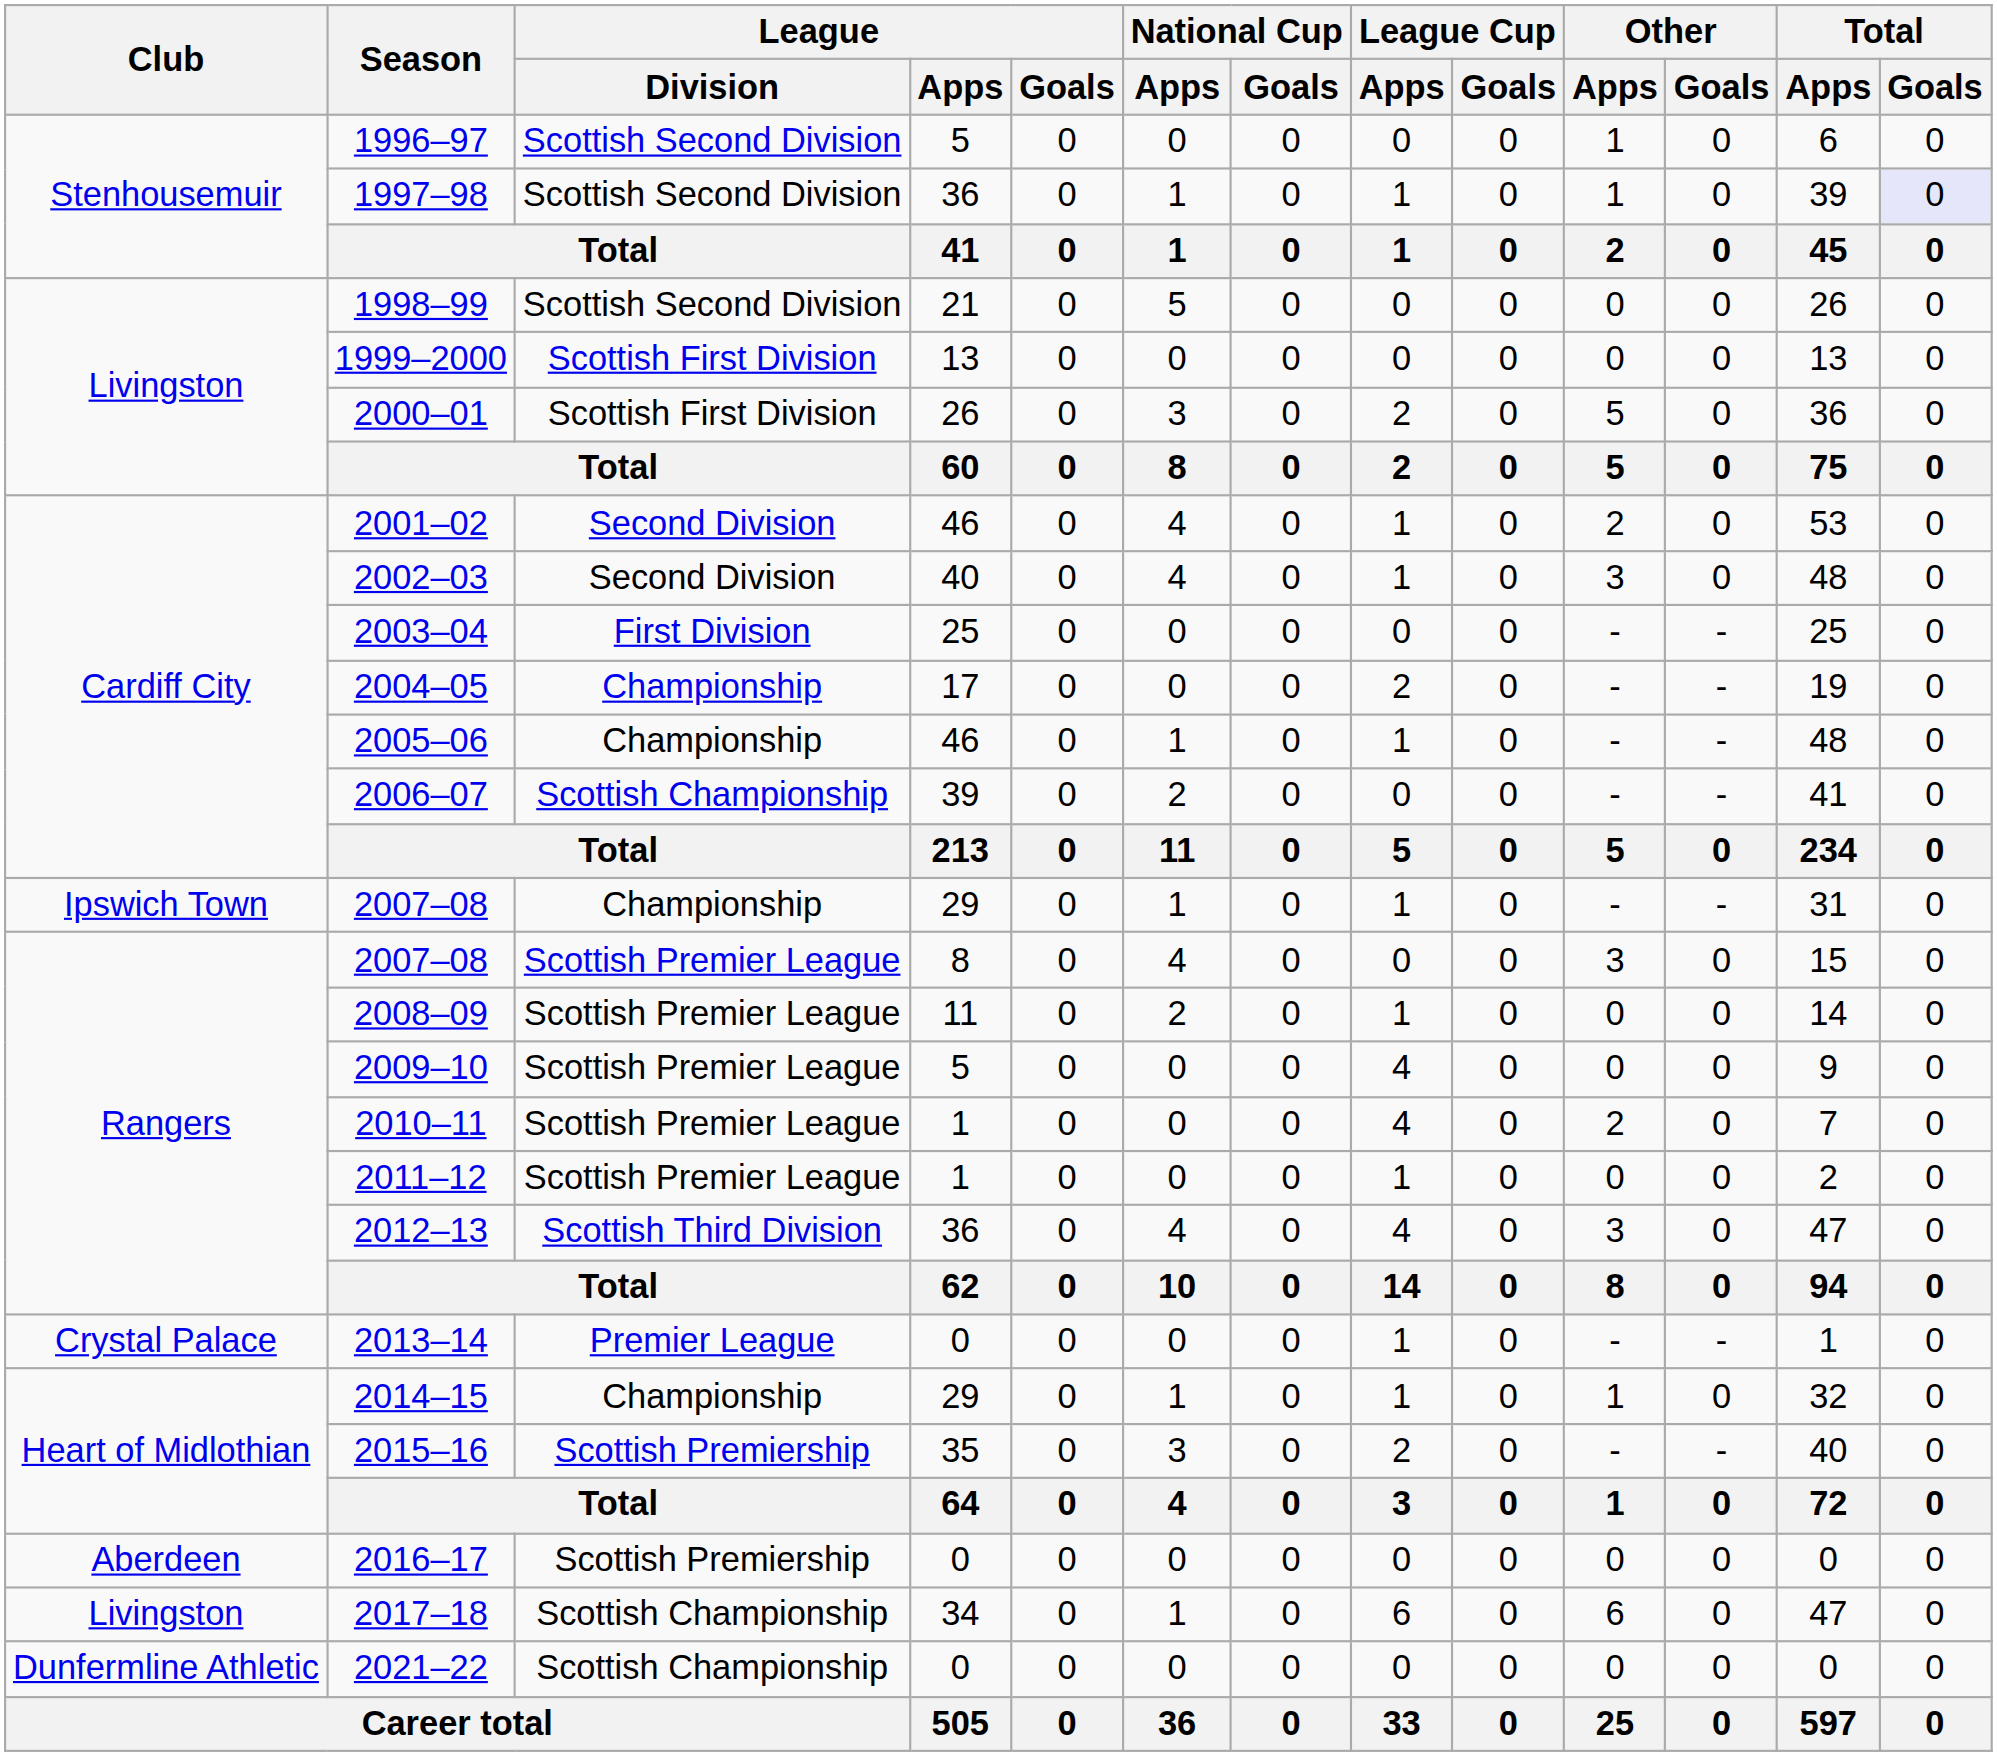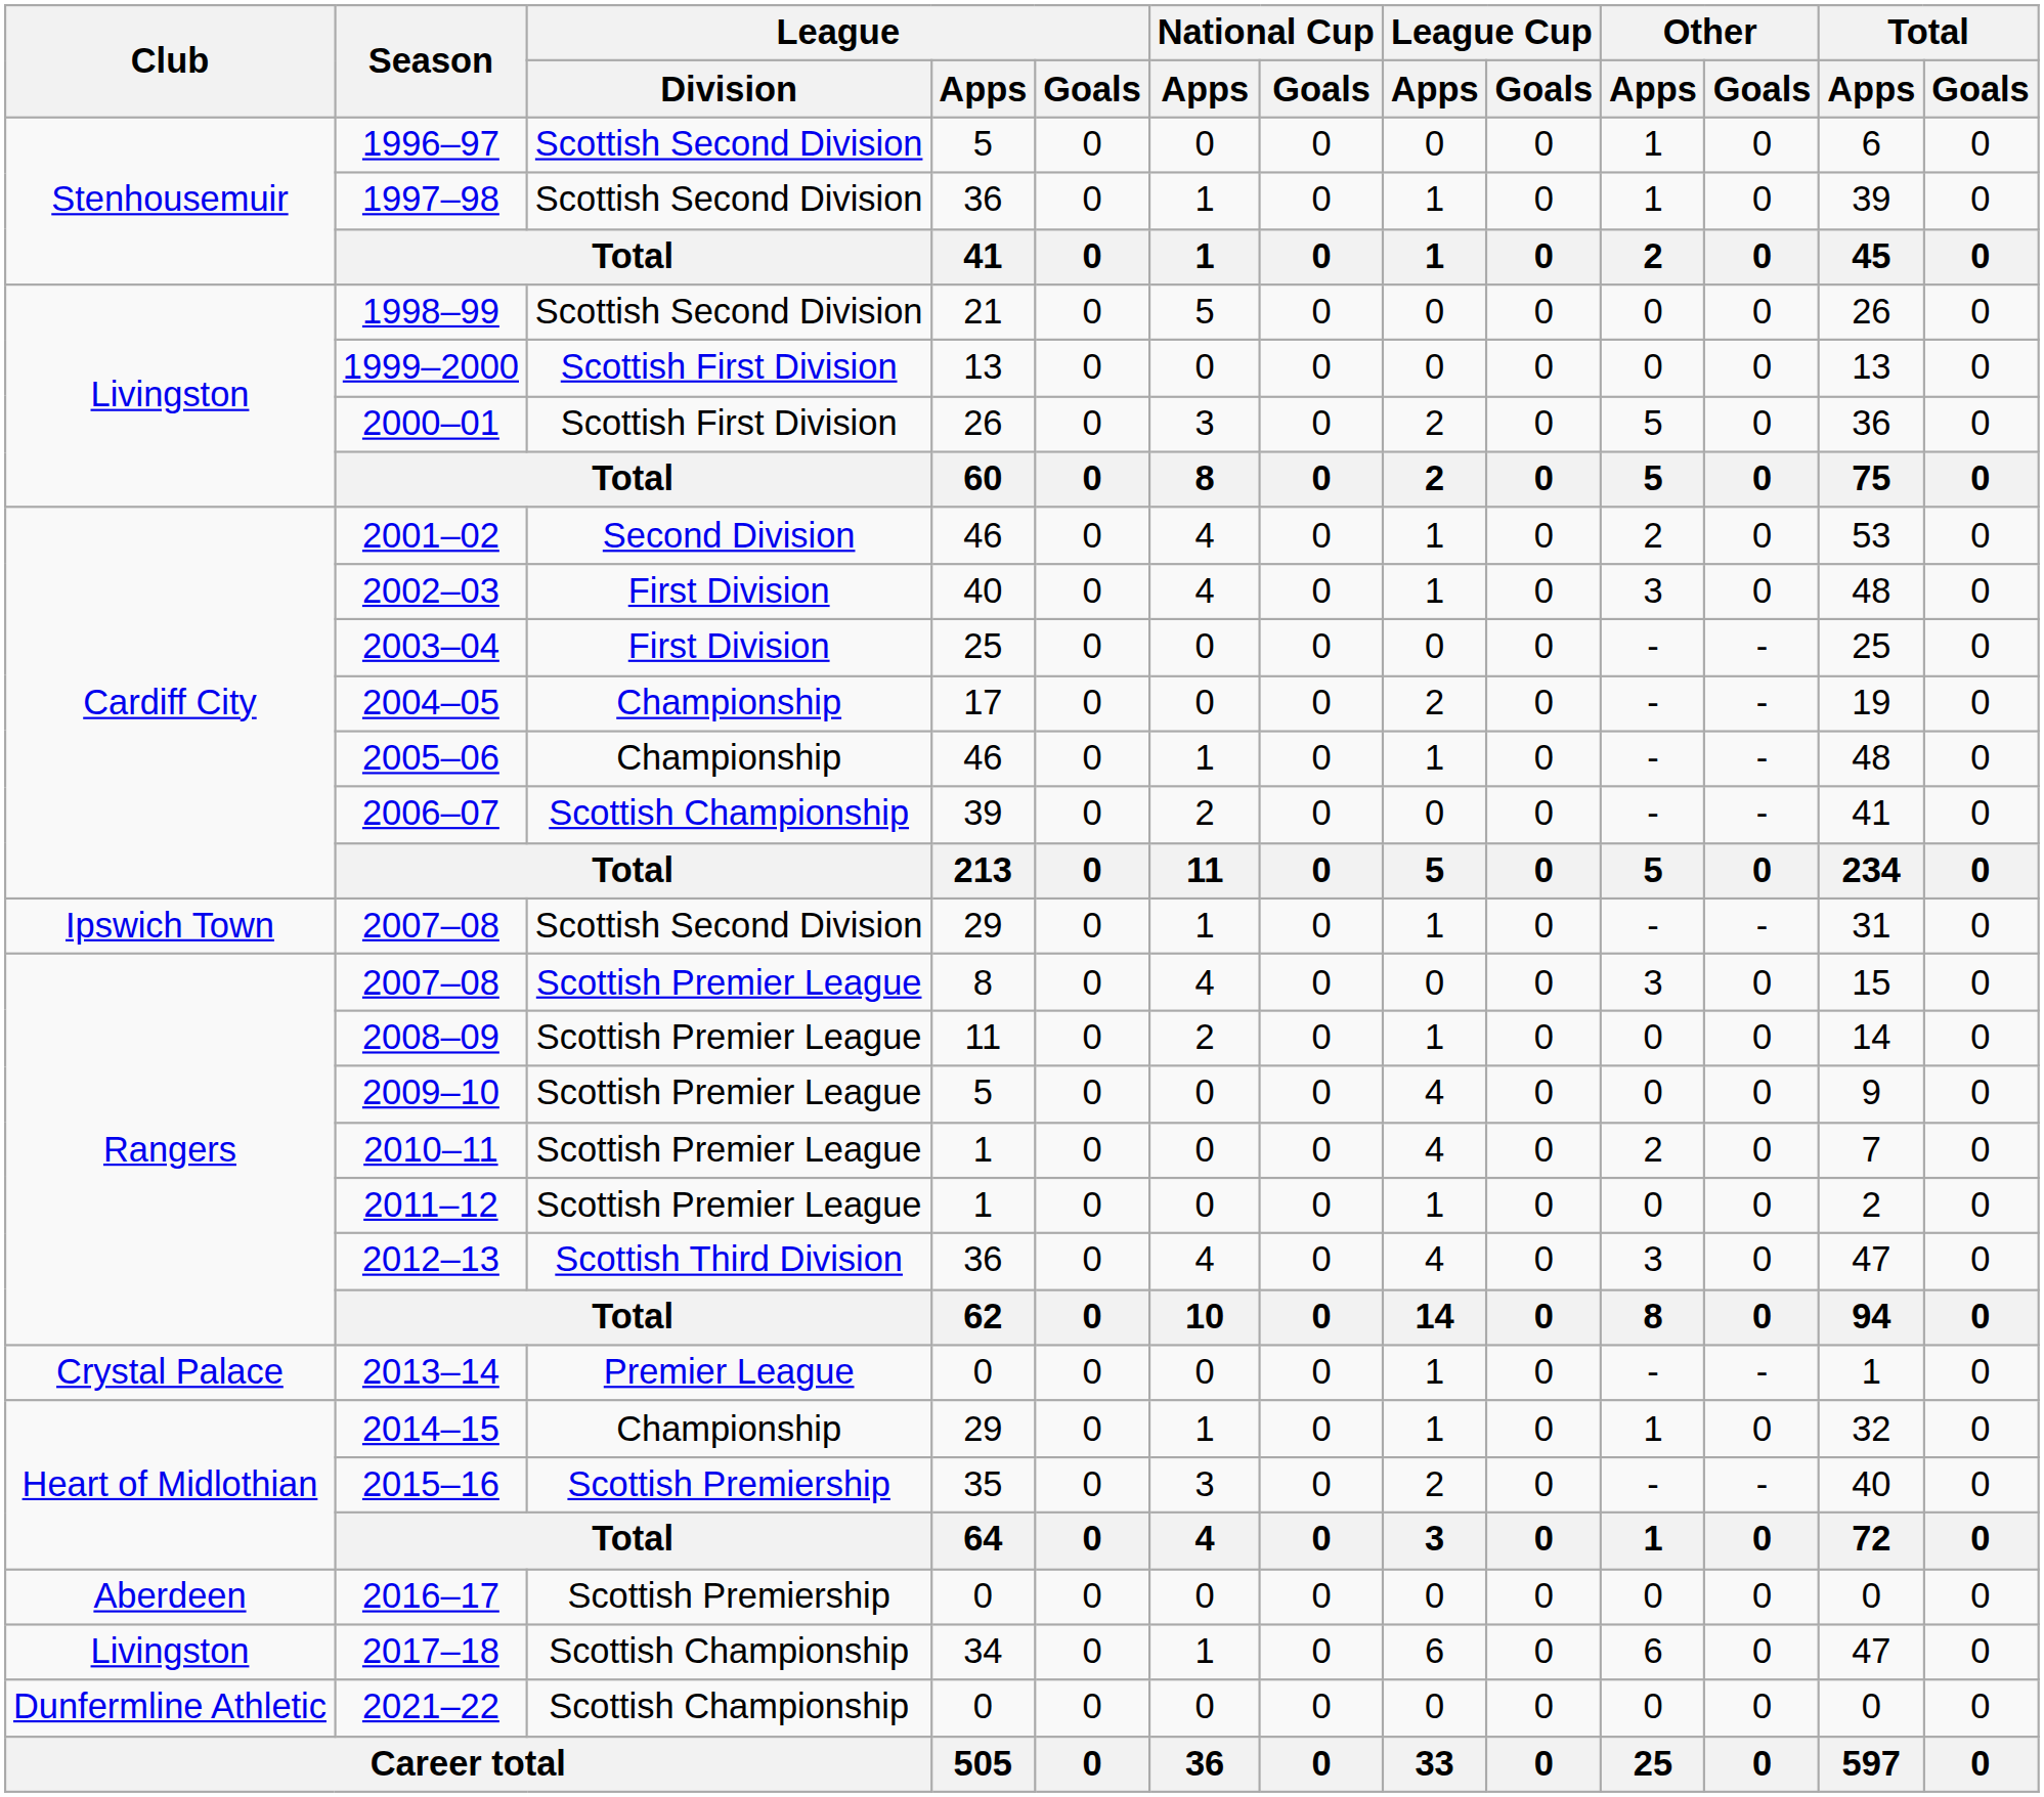1997–98 | Total / Goals: lavender background -> no background
2002–03 | League / Division: Second Division -> First Division
2007–08 / 29 | League / Division: Championship -> Scottish Second Division
